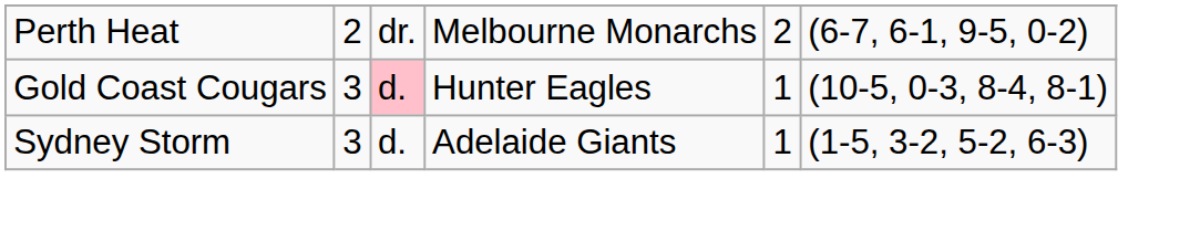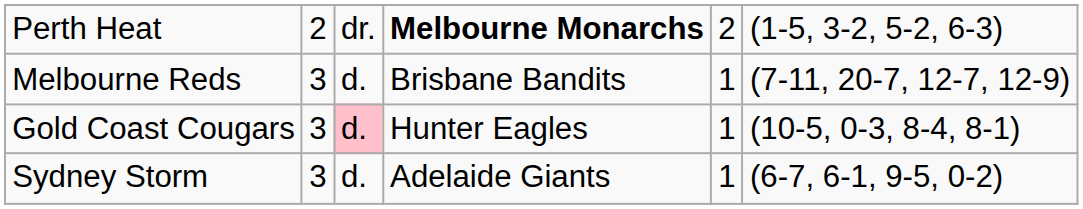Perth Heat | column 4: normal -> bold
Perth Heat | column 6: (6-7, 6-1, 9-5, 0-2) -> (1-5, 3-2, 5-2, 6-3)
+ row: Melbourne Reds | 3 | d. | Brisbane Bandits | 1 | (7-11, 20-7, 12-7, 12-9)
Sydney Storm | column 6: (1-5, 3-2, 5-2, 6-3) -> (6-7, 6-1, 9-5, 0-2)
